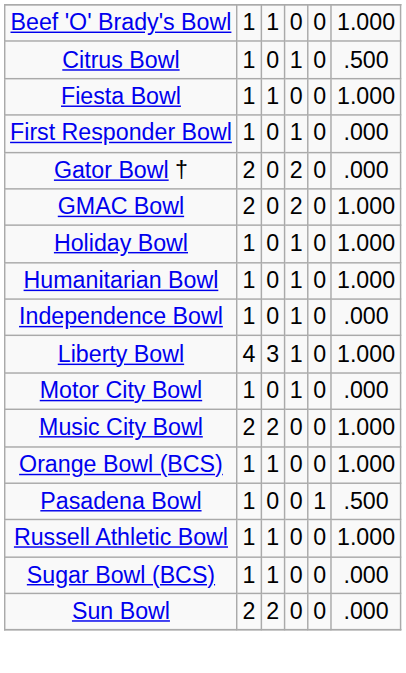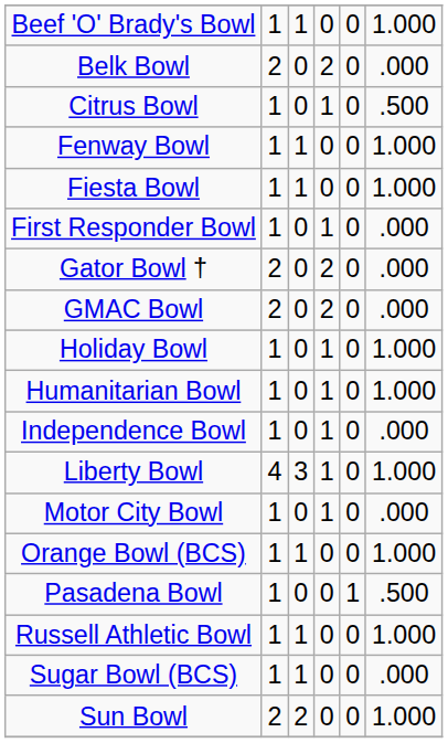+ row: Belk Bowl | 2 | 0 | 2 | 0 | .000
+ row: Fenway Bowl | 1 | 1 | 0 | 0 | 1.000
GMAC Bowl | column 6: 1.000 -> .000
- row: Music City Bowl | 2 | 2 | 0 | 0 | 1.000
Sun Bowl | column 6: .000 -> 1.000
